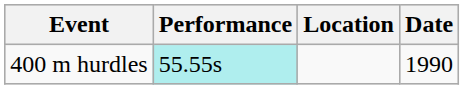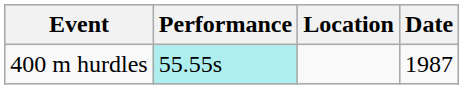400 m hurdles | Date: 1990 -> 1987
